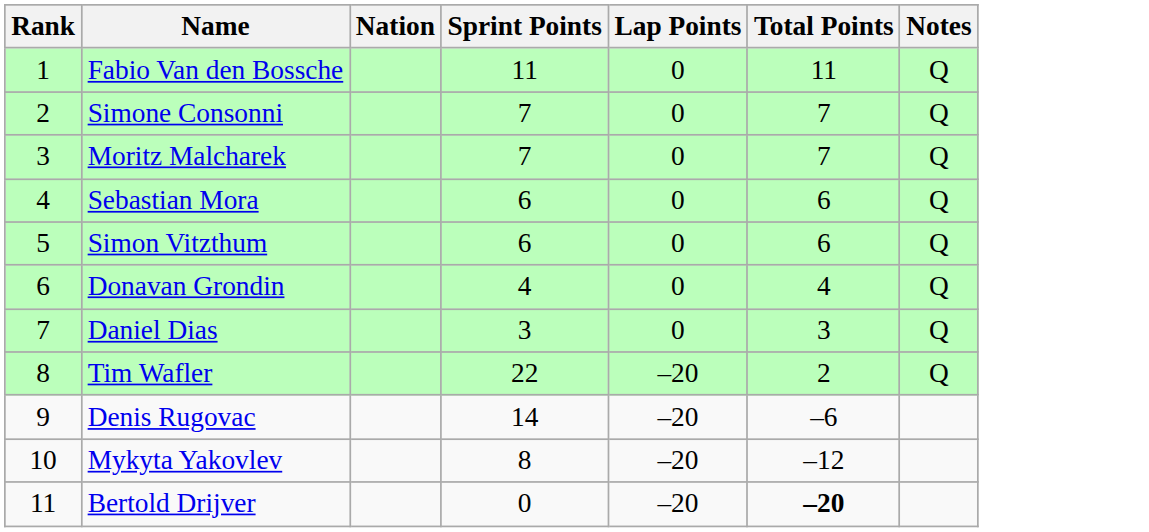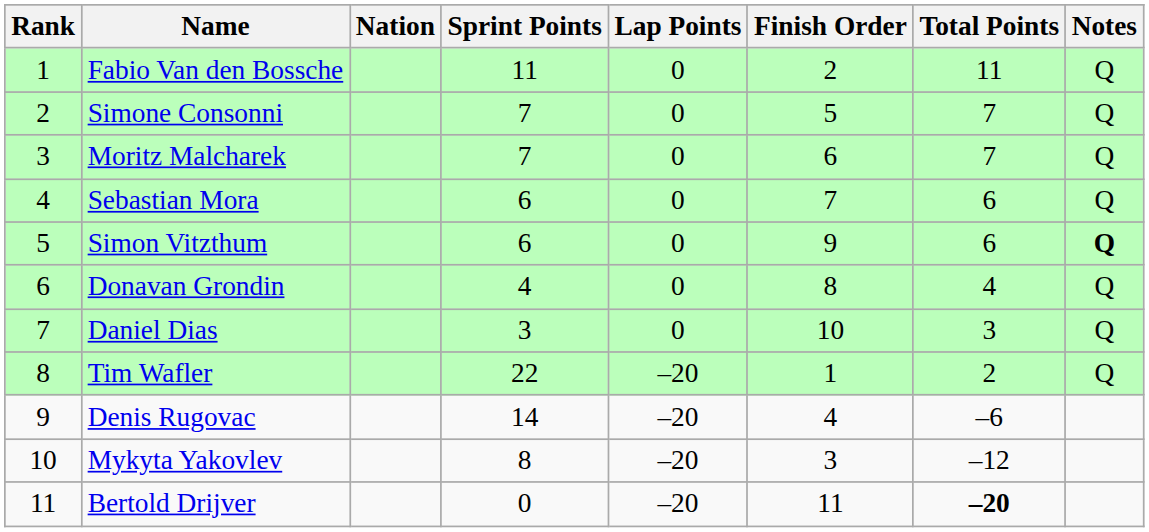+ column: Finish Order | 2 | 5 | 6 | 7 | 9 | 8 | 10 | 1 | 4 | 3 | 11
Simon Vitzthum | Notes: normal -> bold
